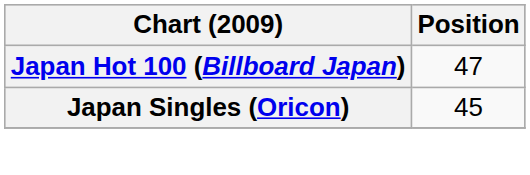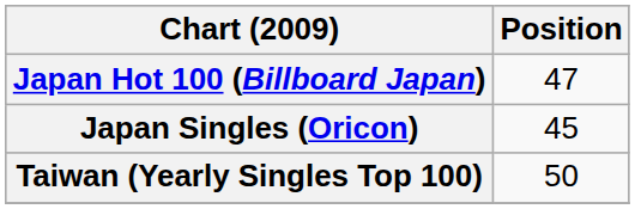+ row: Taiwan (Yearly Singles Top 100) | 50
